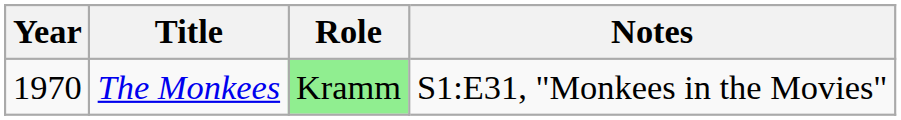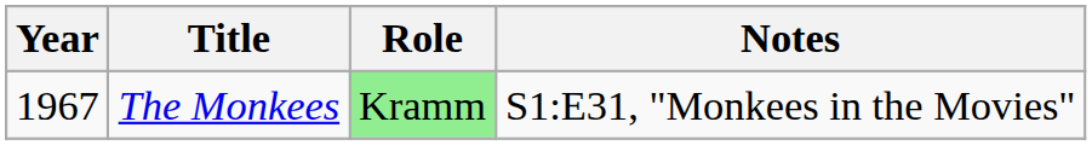The Monkees | Year: 1970 -> 1967
